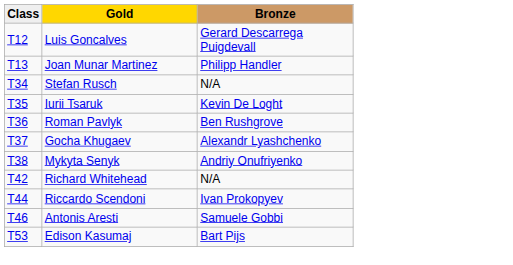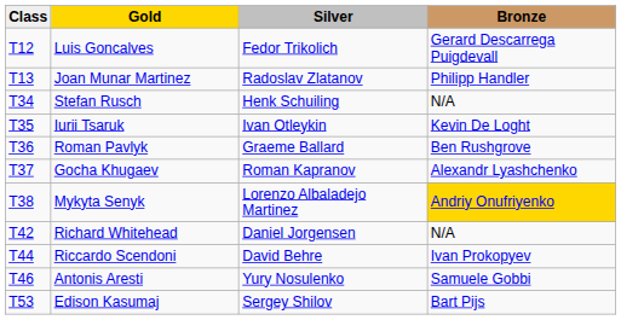+ column: Silver | Fedor Trikolich | Radoslav Zlatanov | Henk Schuiling | Ivan Otleykin | Graeme Ballard | Roman Kapranov | Lorenzo Albaladejo Martinez | Daniel Jorgensen | David Behre | Yury Nosulenko | Sergey Shilov
Mykyta Senyk | Bronze: no background -> gold background
